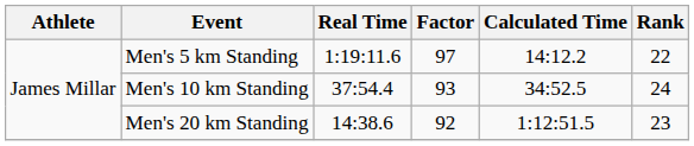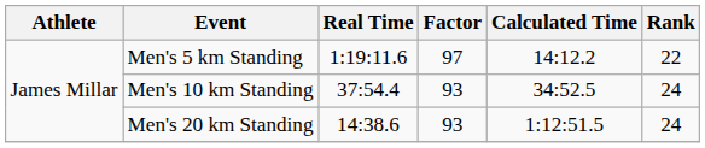Men's 20 km Standing | Factor: 92 -> 93
Men's 20 km Standing | Rank: 23 -> 24
